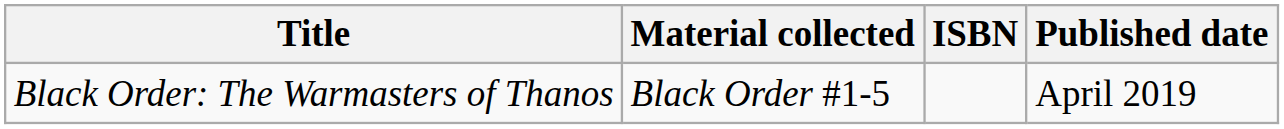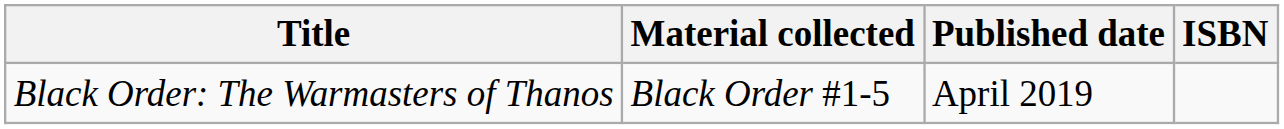columns swapped: Published date <-> ISBN
